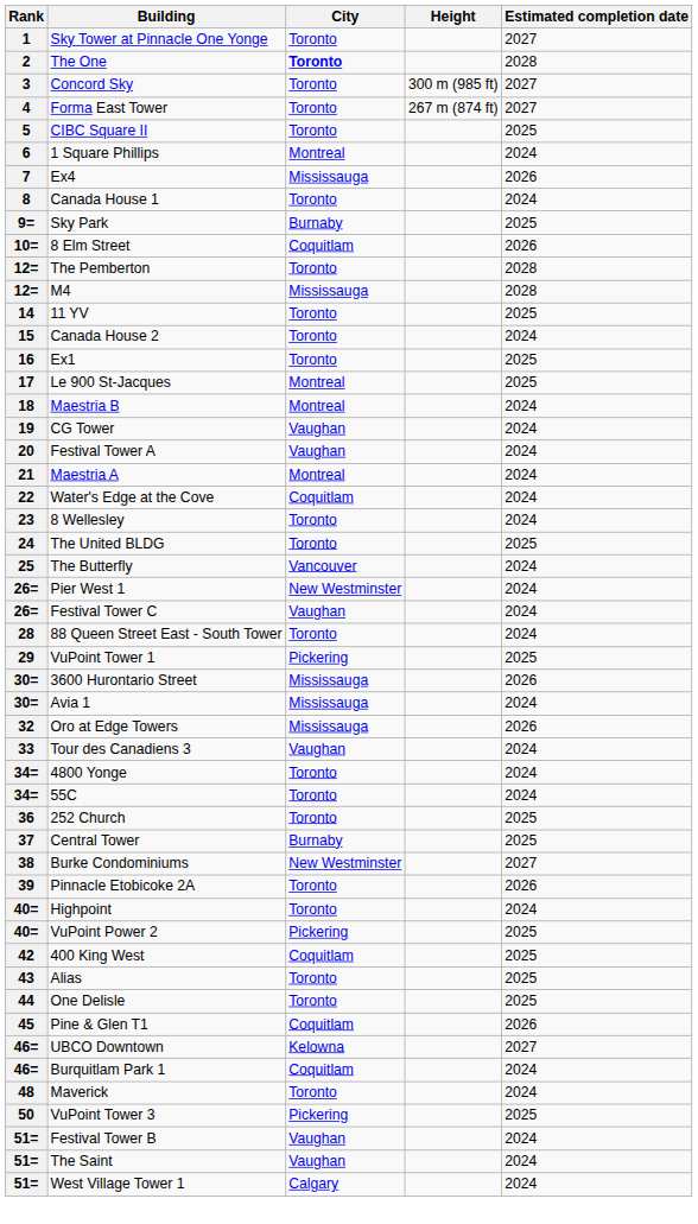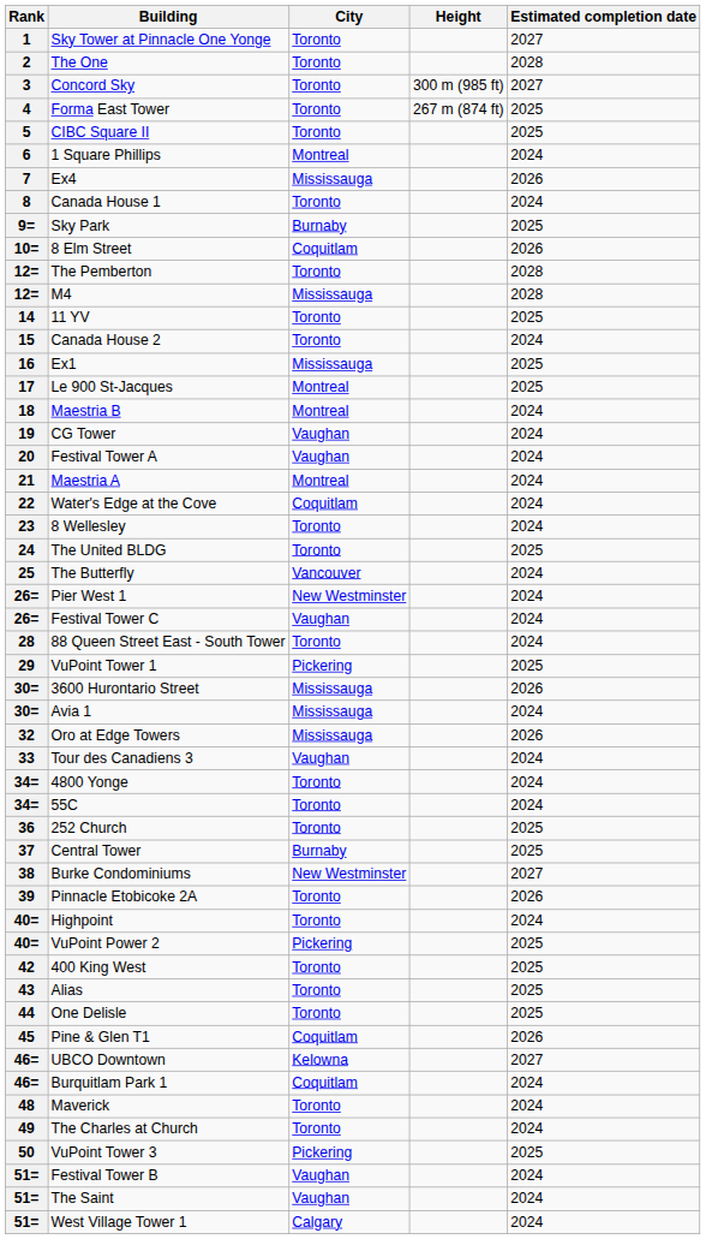The One | City: bold -> normal
Forma East Tower | Estimated completion date: 2027 -> 2025
Ex1 | City: Toronto -> Mississauga
400 King West | City: Coquitlam -> Toronto
+ row: 49 | The Charles at Church | Toronto | 2024
